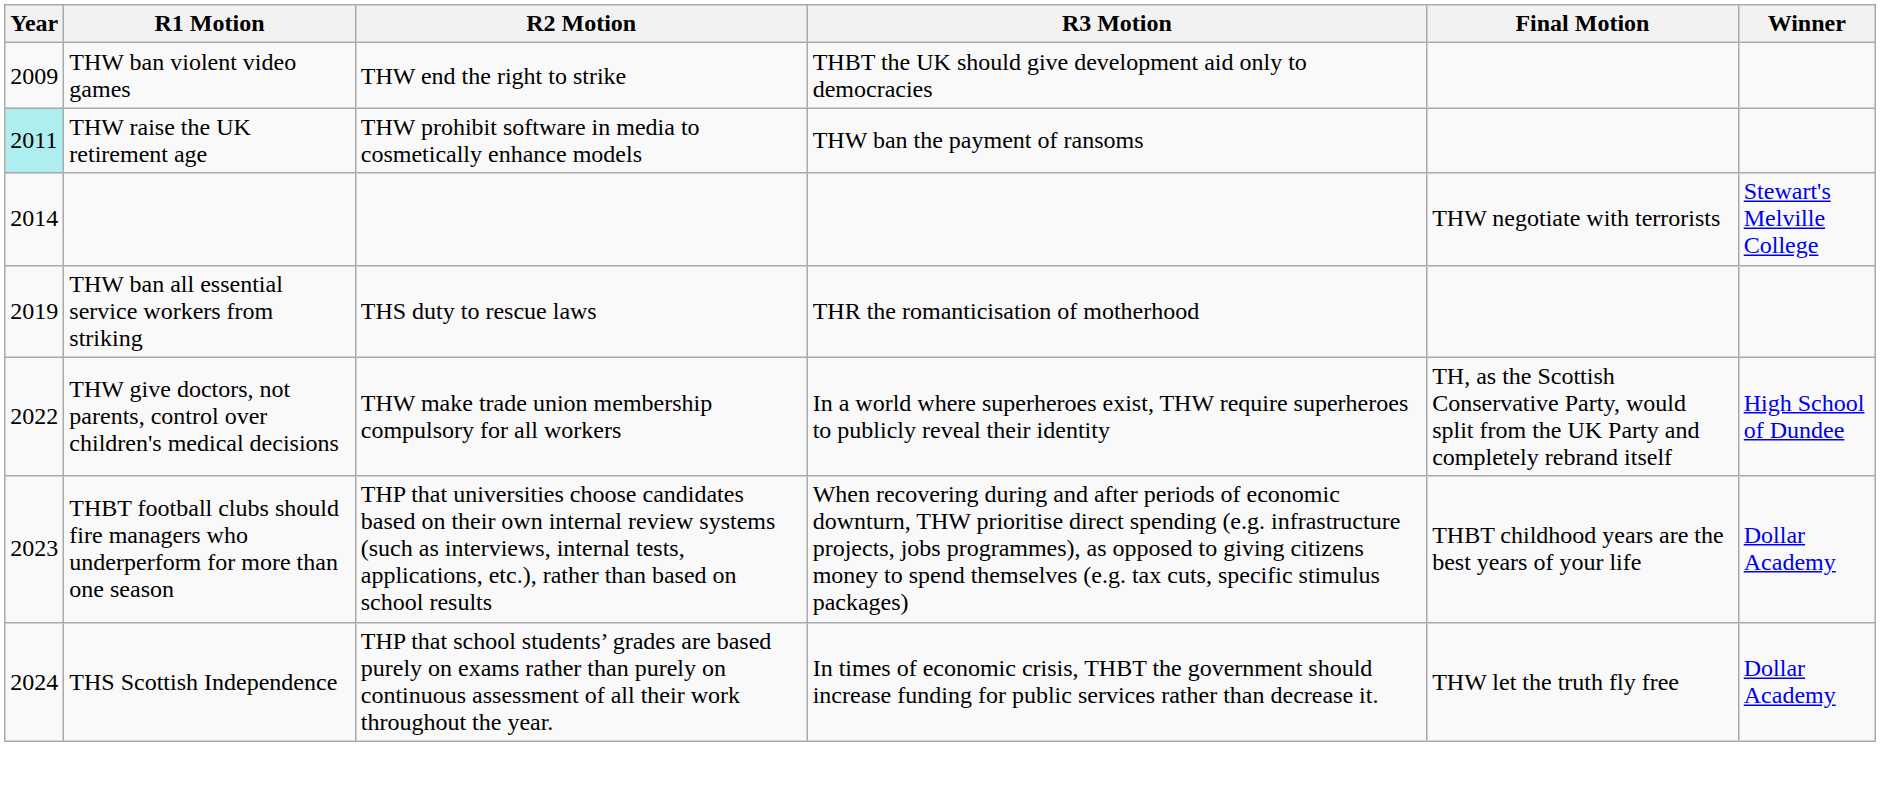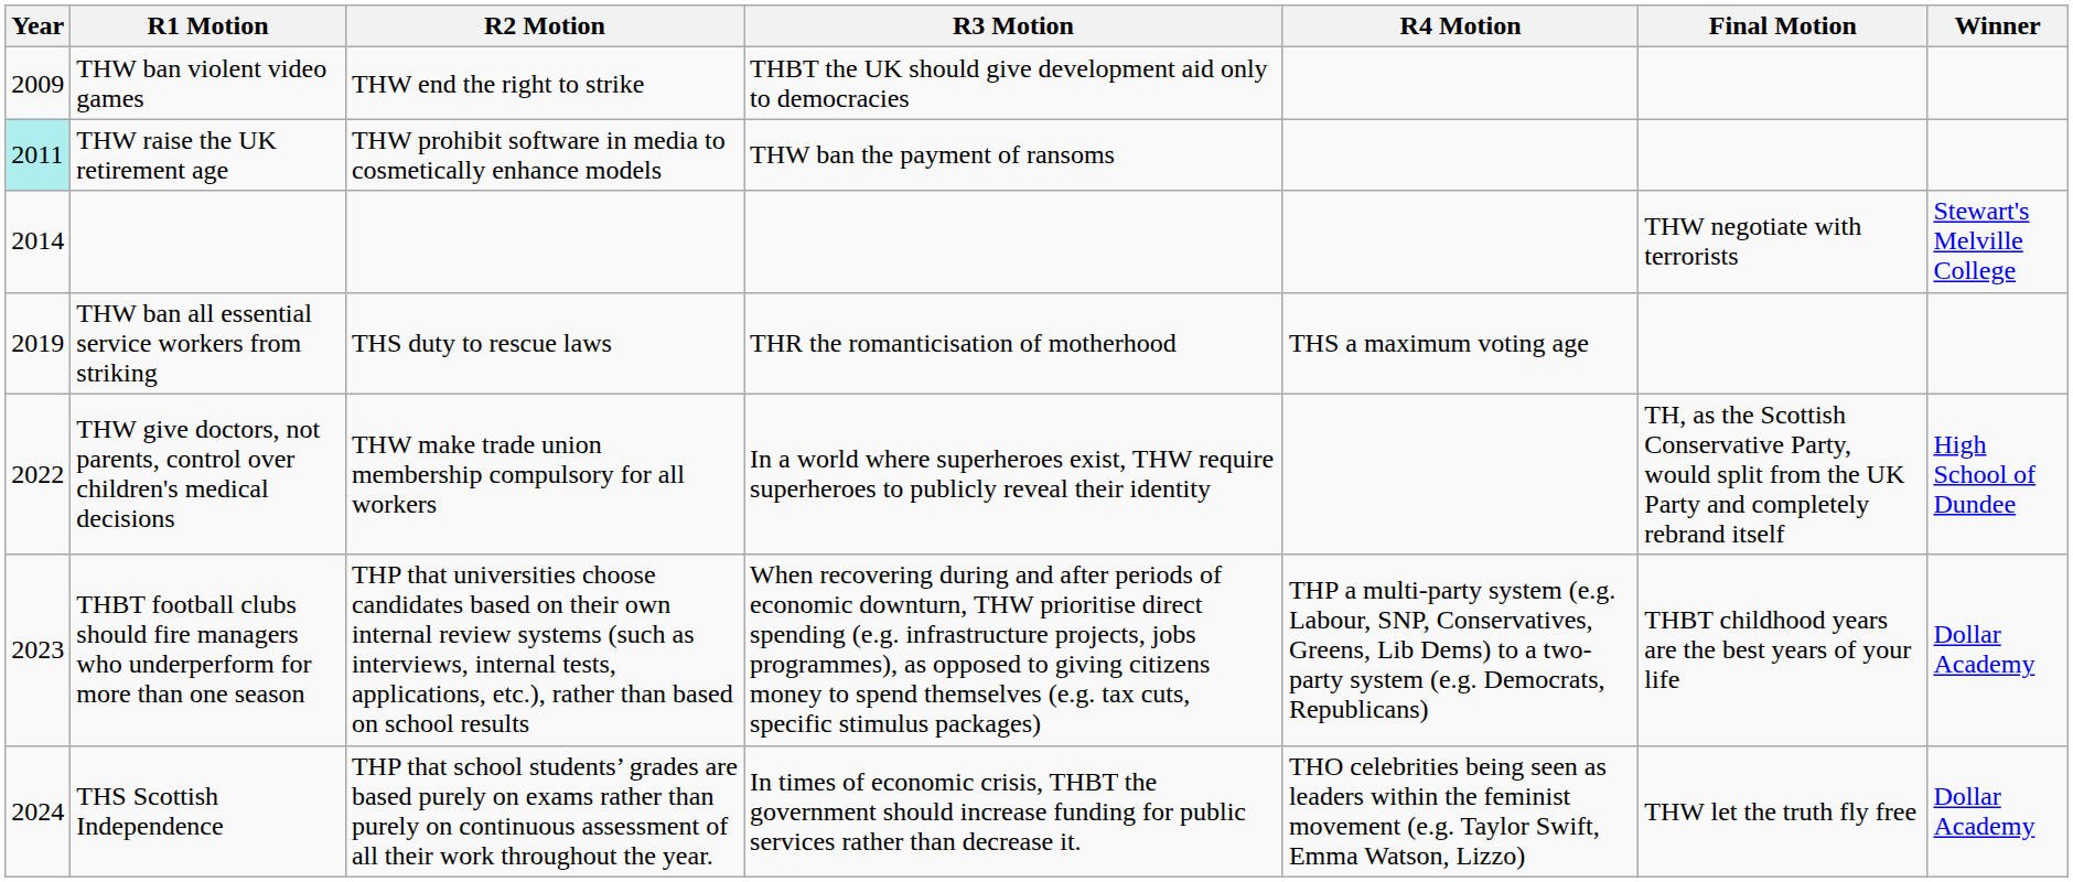+ column: R4 Motion | THS a maximum voting age | THP a multi-party system (e.g. Labour, SNP, Conservatives, Greens, Lib Dems) to a two-party system (e.g. Democrats, Republicans) | THO celebrities being seen as leaders within the feminist movement (e.g. Taylor Swift, Emma Watson, Lizzo)
